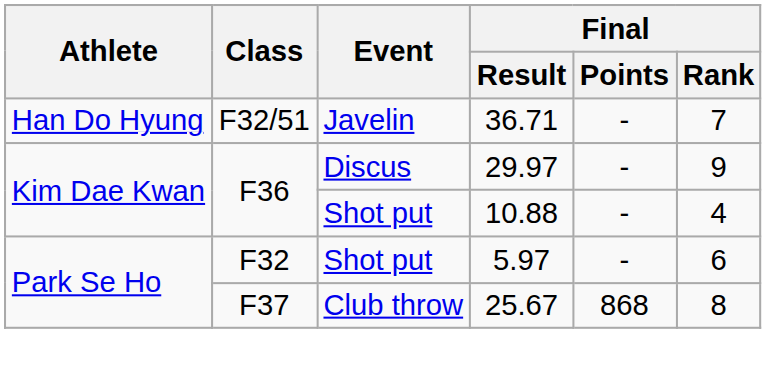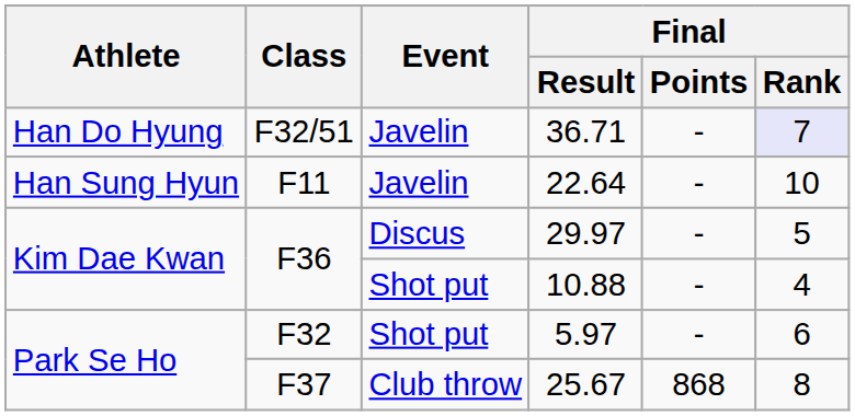36.71 | Final / Rank: no background -> lavender background
+ row: Han Sung Hyun | F11 | Javelin | 22.64 | - | 10
29.97 | Final / Rank: 9 -> 5
